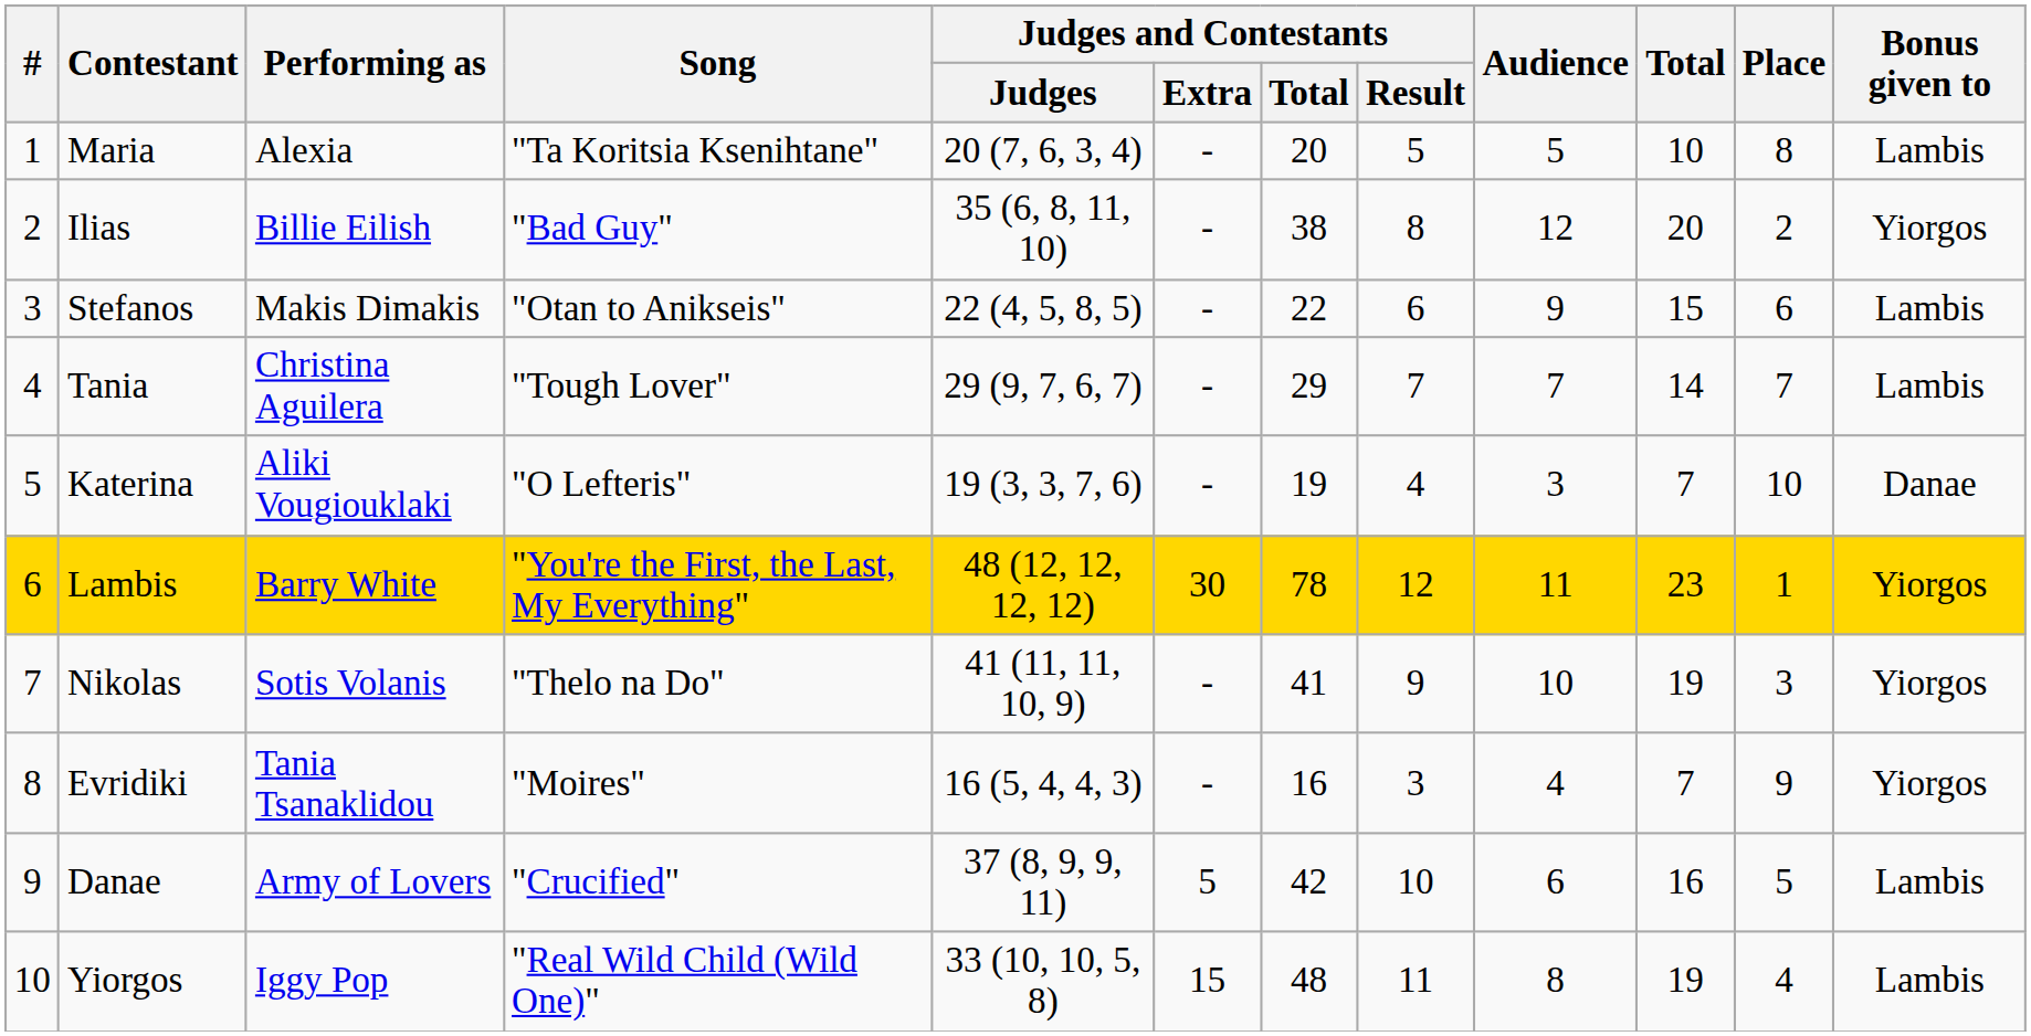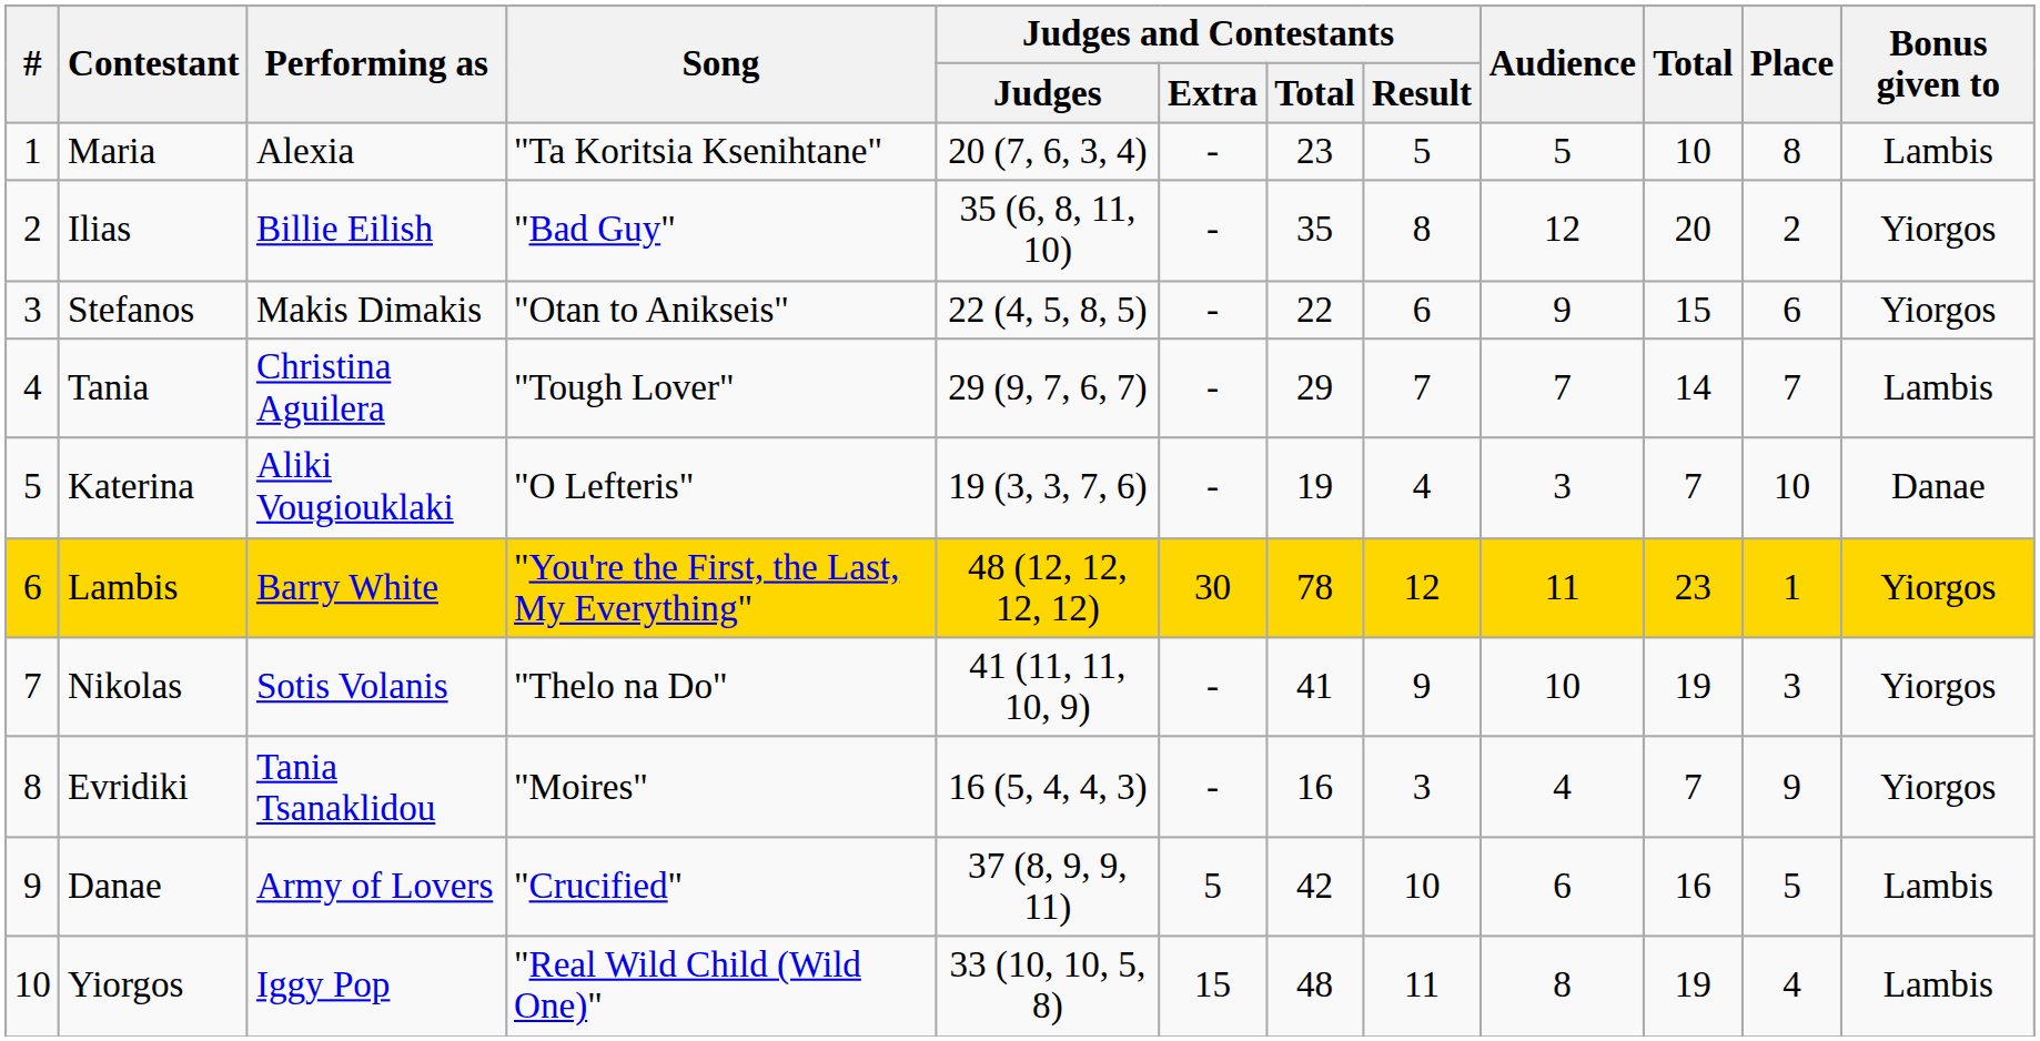Maria | Judges and Contestants / Total: 20 -> 23
Ilias | Judges and Contestants / Total: 38 -> 35
Stefanos | Bonus given to: Lambis -> Yiorgos
